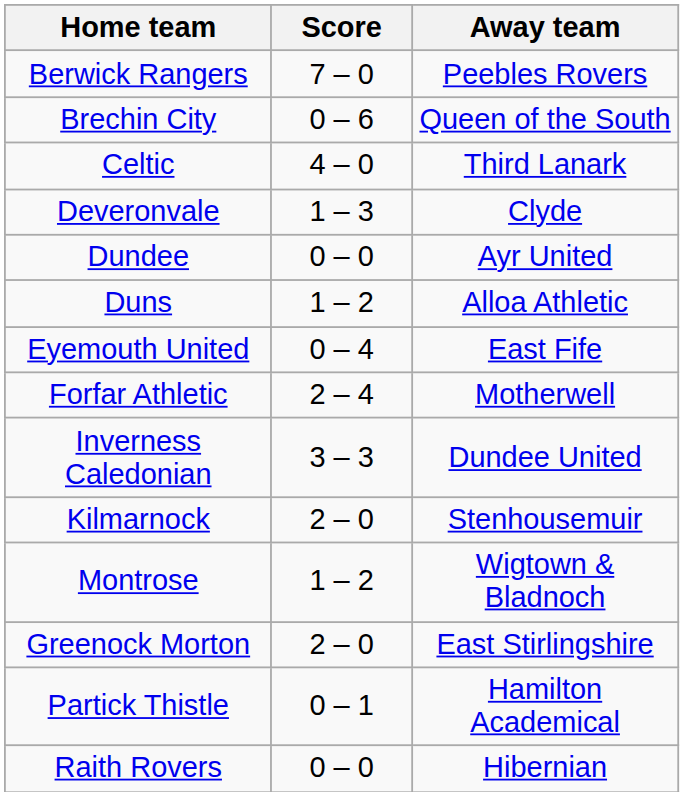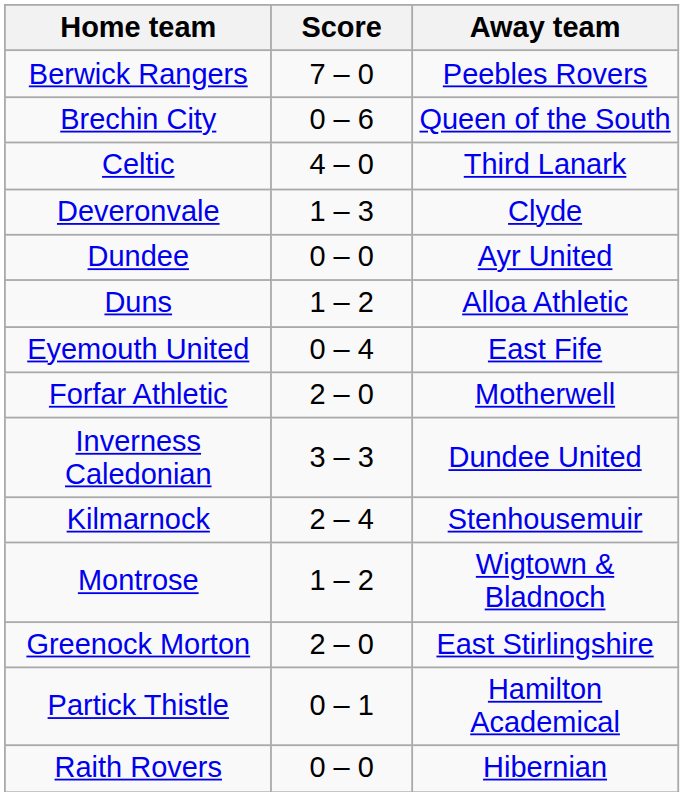Forfar Athletic | Score: 2 – 4 -> 2 – 0
Kilmarnock | Score: 2 – 0 -> 2 – 4
